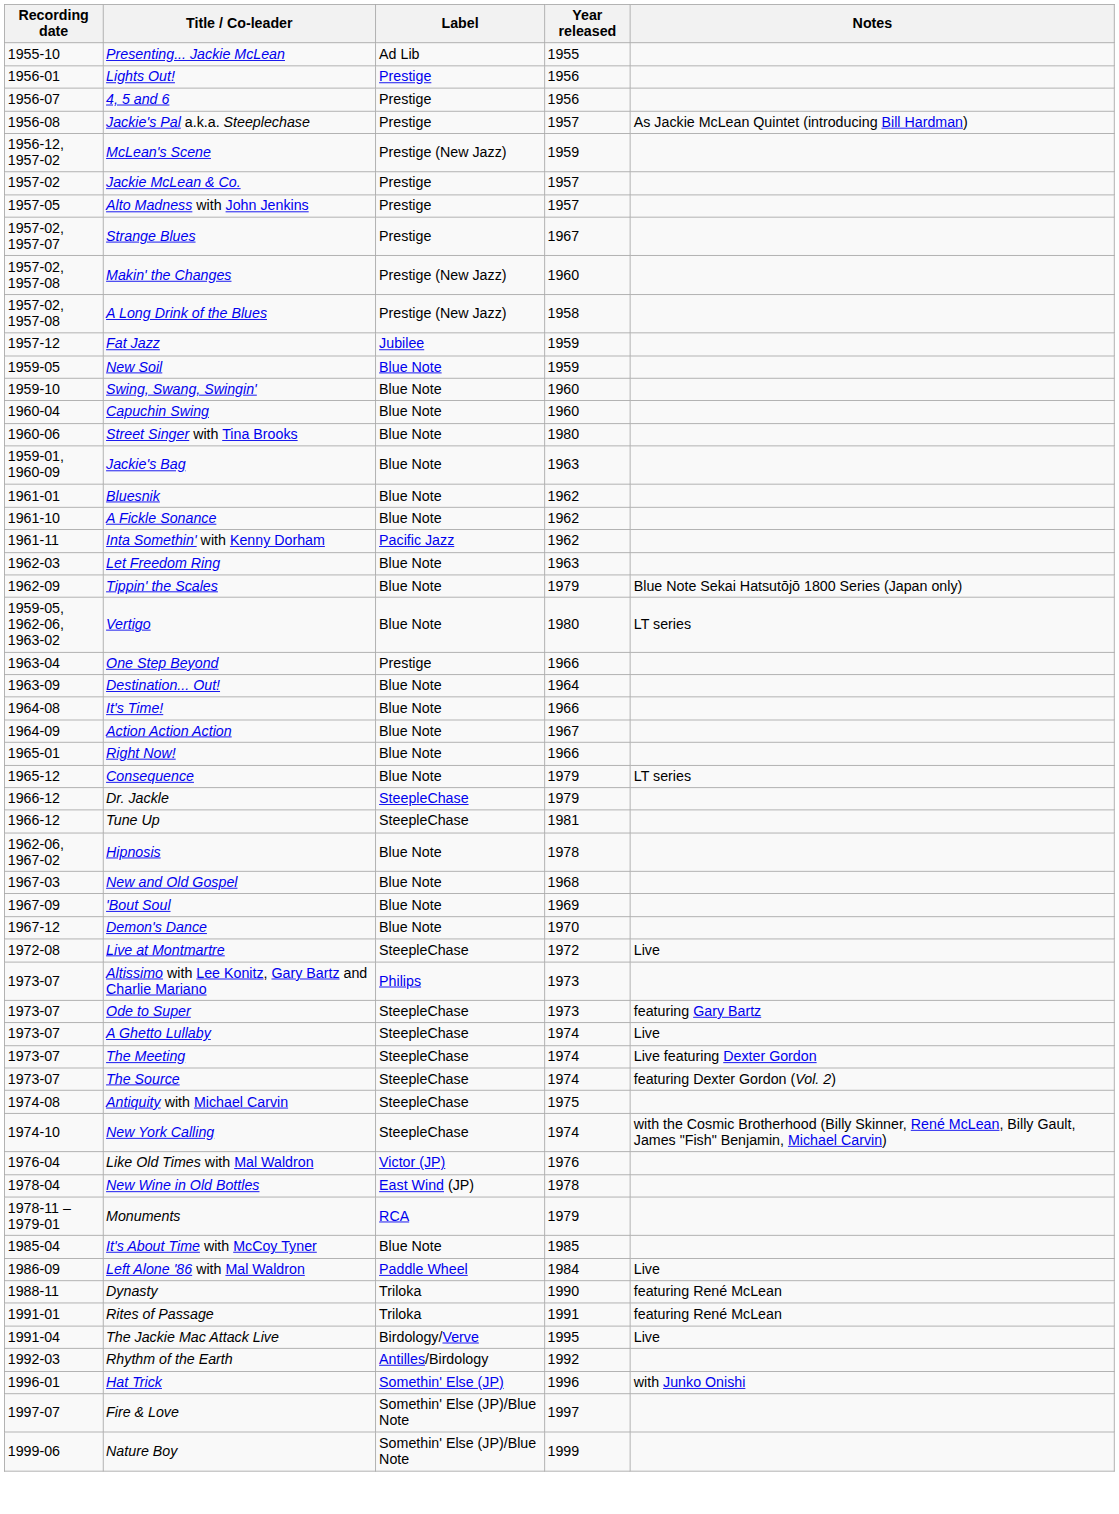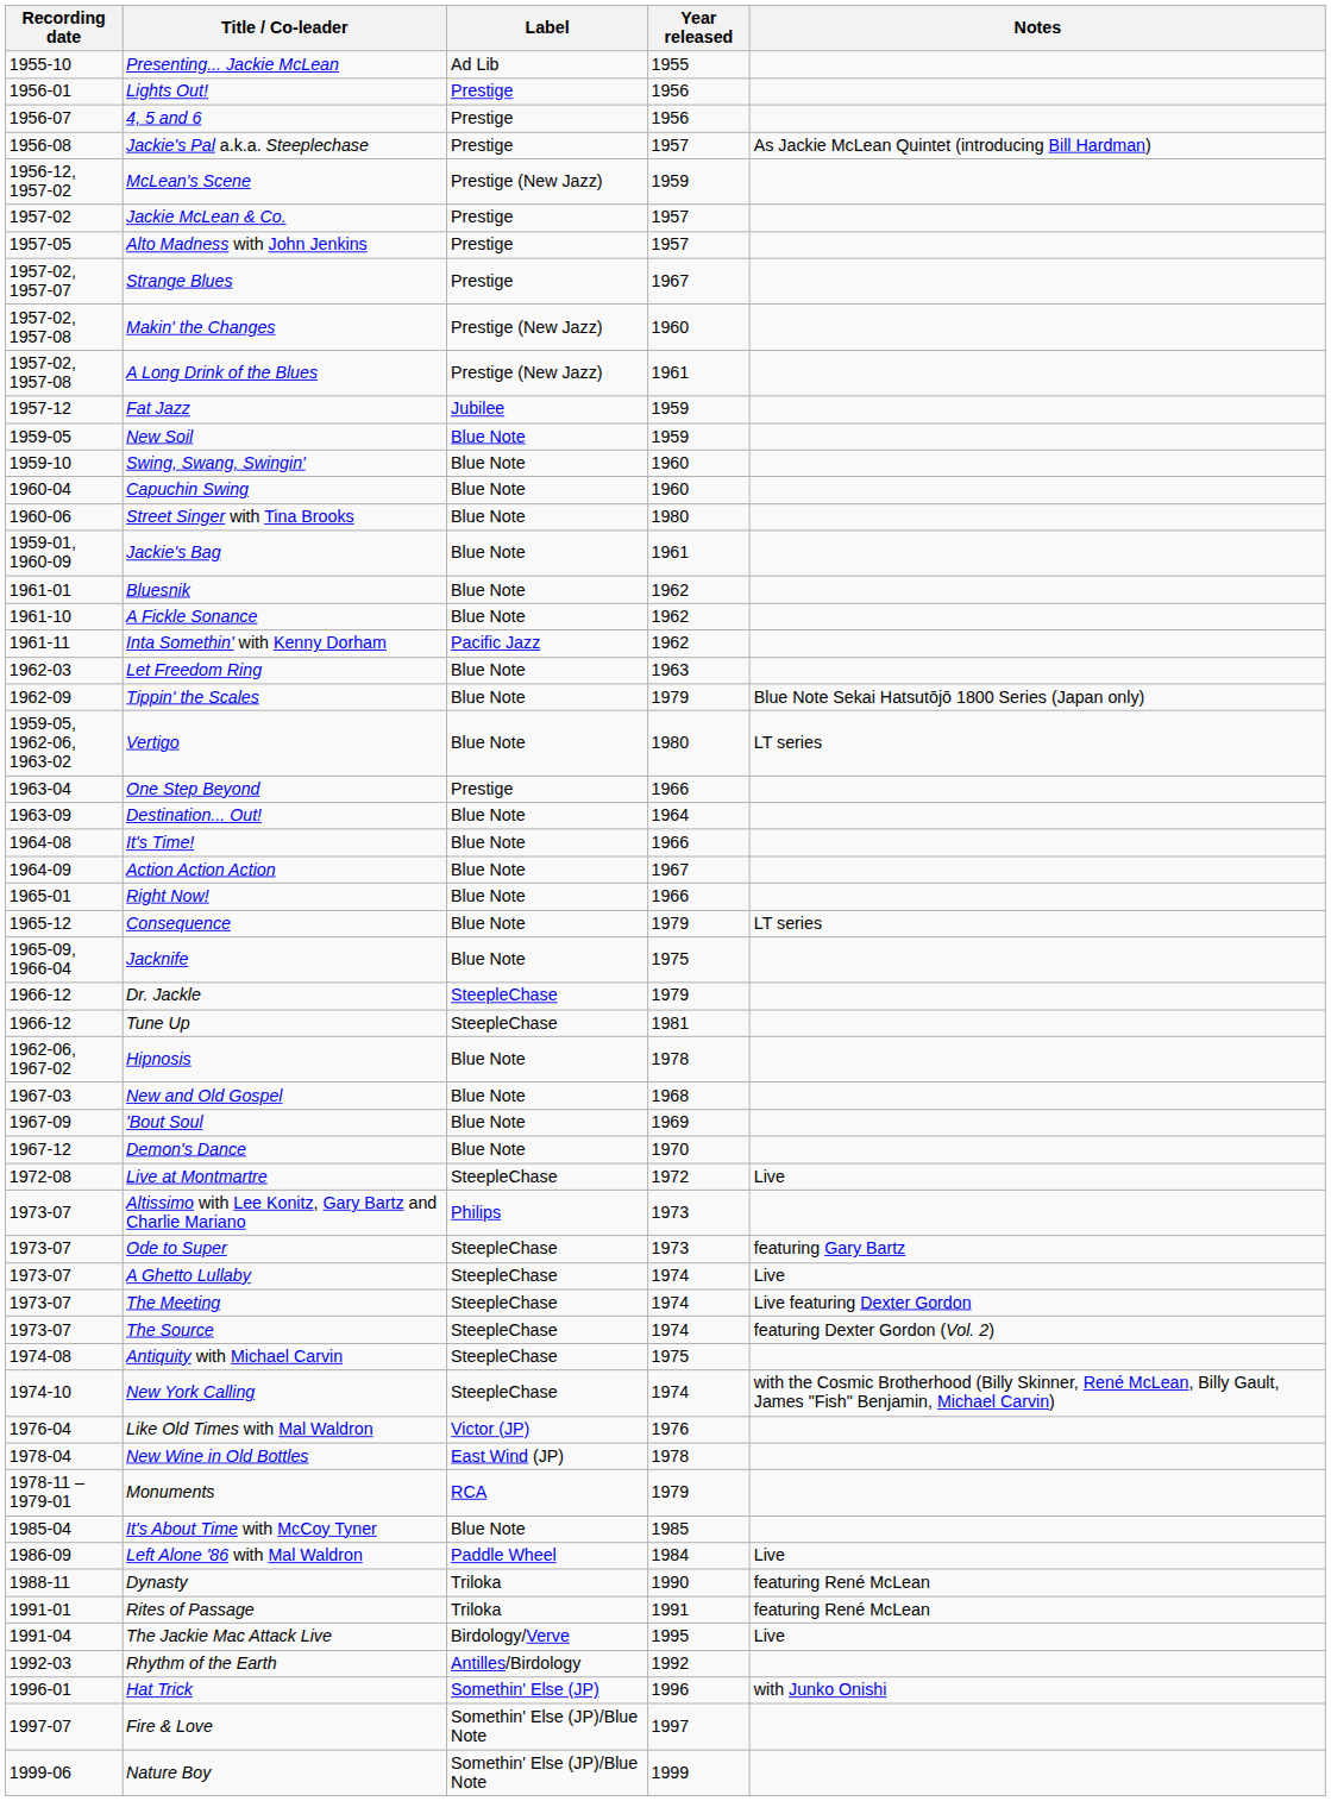A Long Drink of the Blues | Year released: 1958 -> 1961
Jackie's Bag | Year released: 1963 -> 1961
+ row: 1965-09, 1966-04 | Jacknife | Blue Note | 1975
